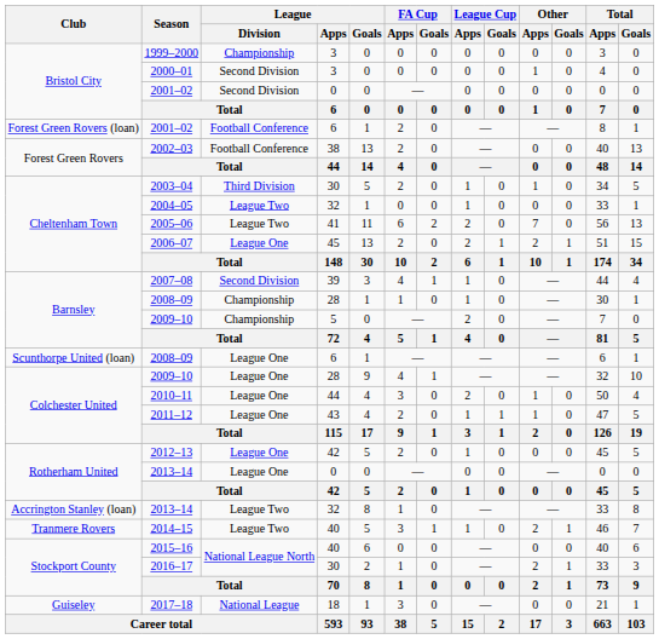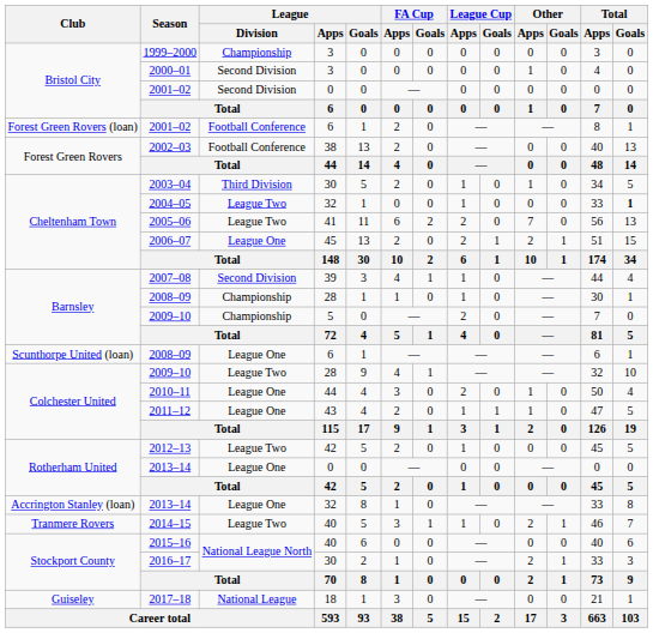2004–05 | Total / Goals: normal -> bold
2009–10 / 28 | League / Division: League One -> League Two
2012–13 | League / Division: League One -> League Two
2013–14 / 32 | League / Division: League Two -> League One
